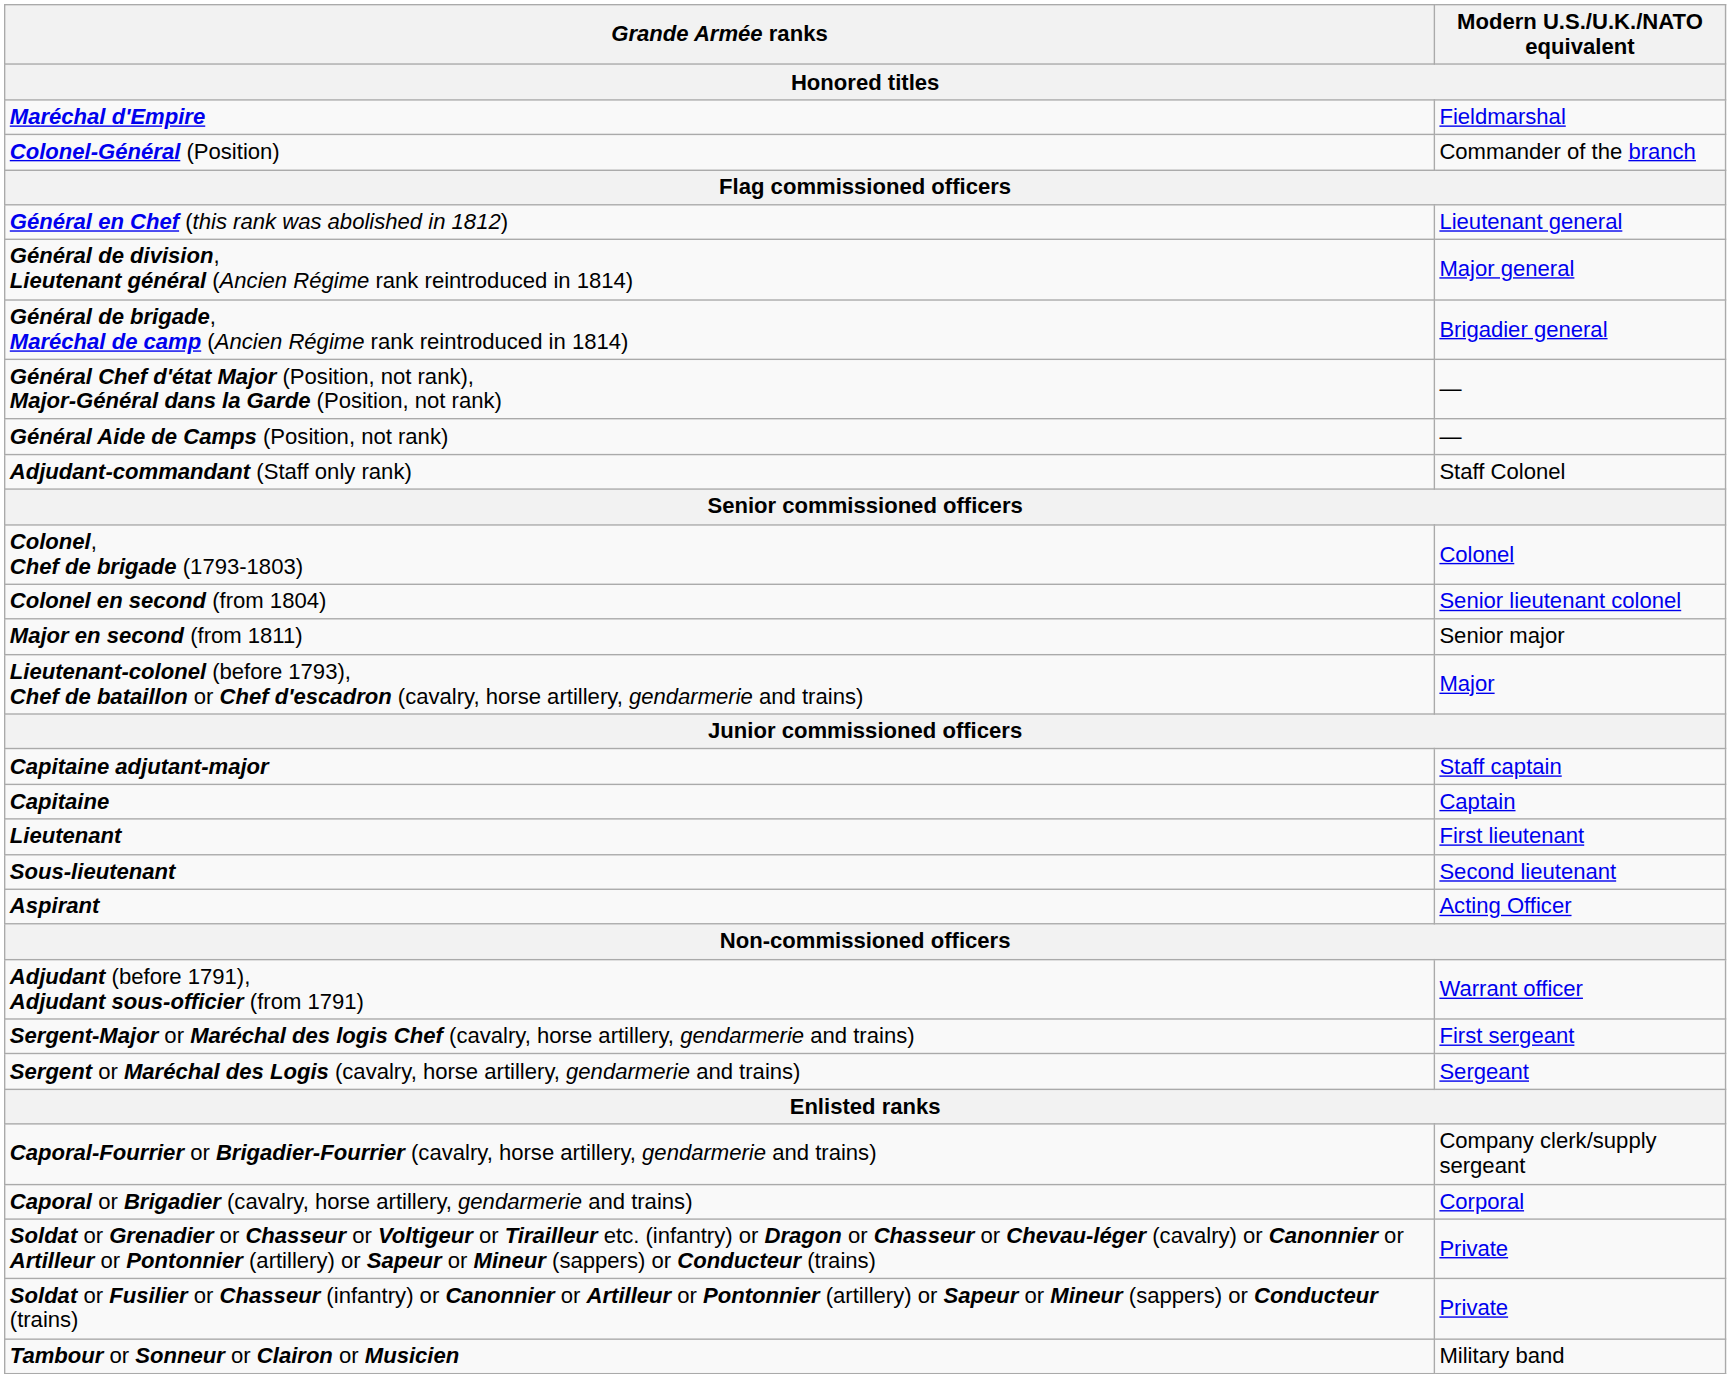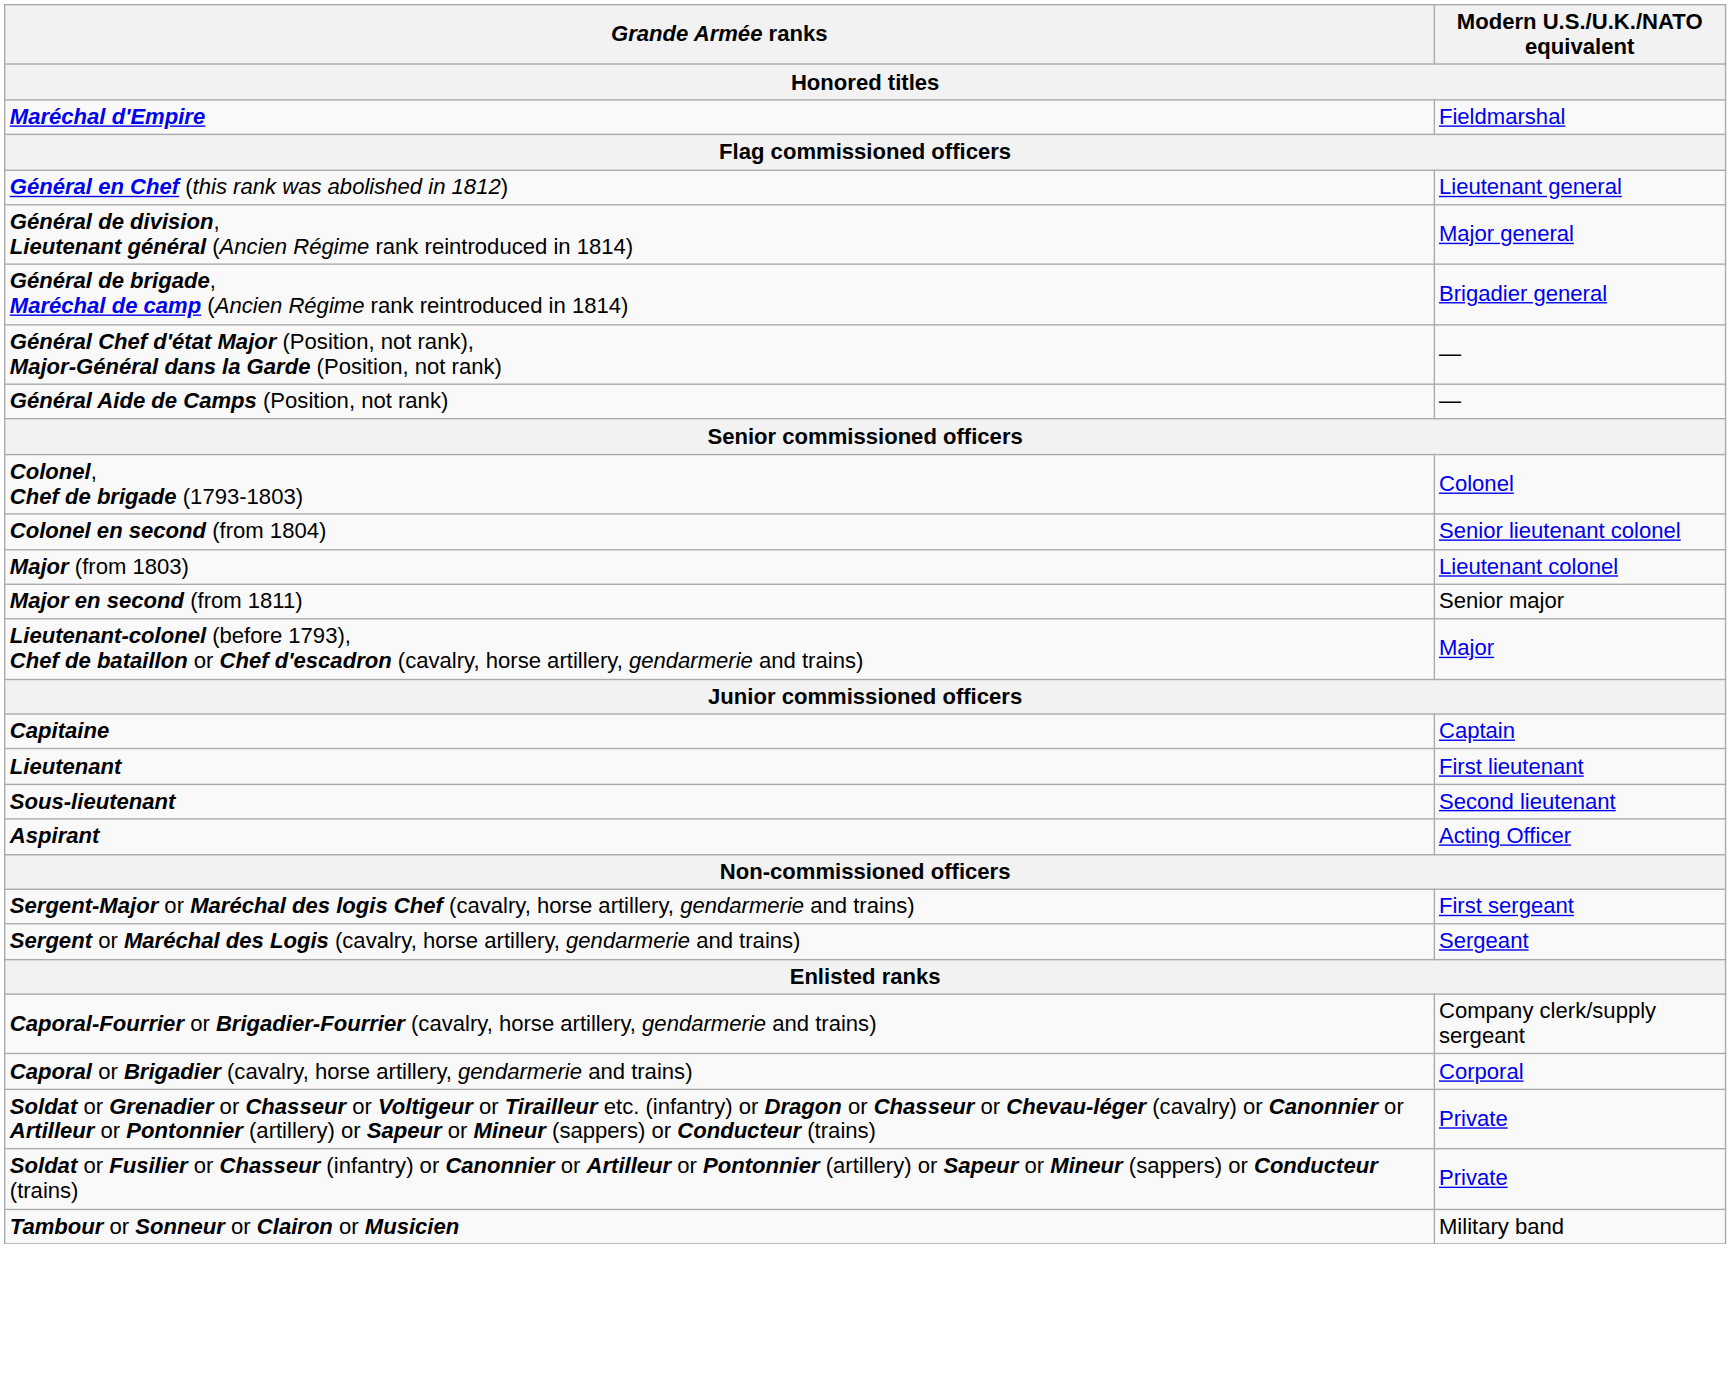- row: Colonel-Général (Position) | Commander of the branch
- row: Adjudant-commandant (Staff only rank) | Staff Colonel
+ row: Major (from 1803) | Lieutenant colonel
- row: Capitaine adjutant-major | Staff captain
- row: Adjudant (before 1791), Adjudant sous-officier (from 1791) | Warrant officer
